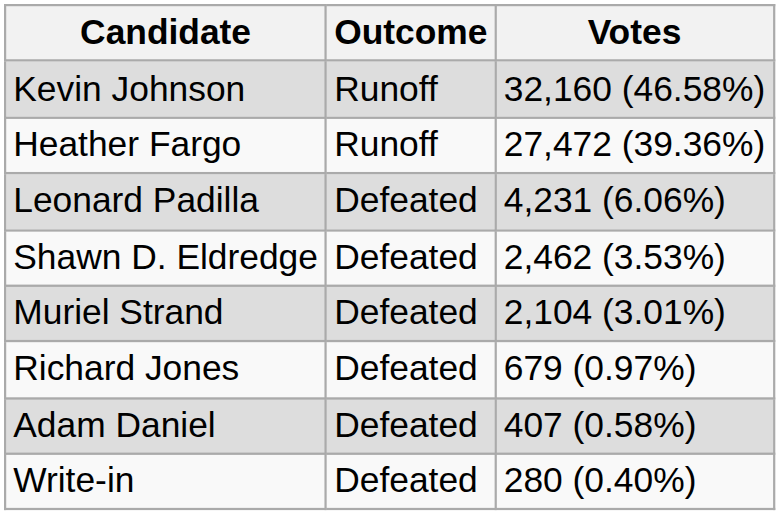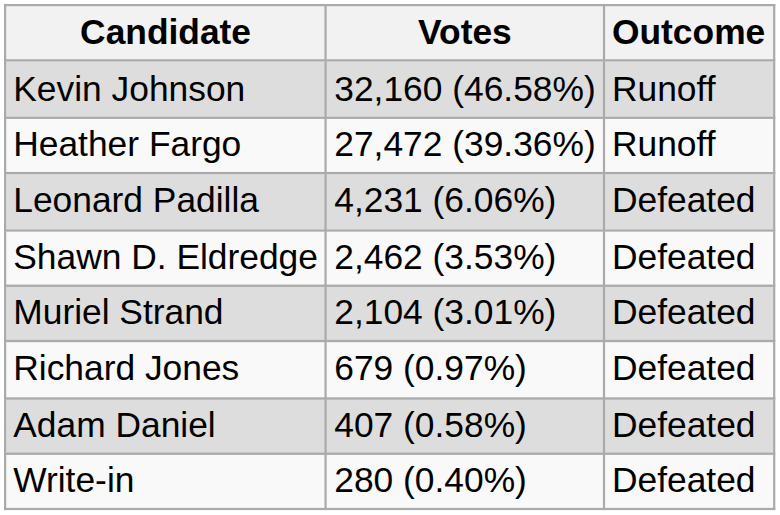columns swapped: Votes <-> Outcome
